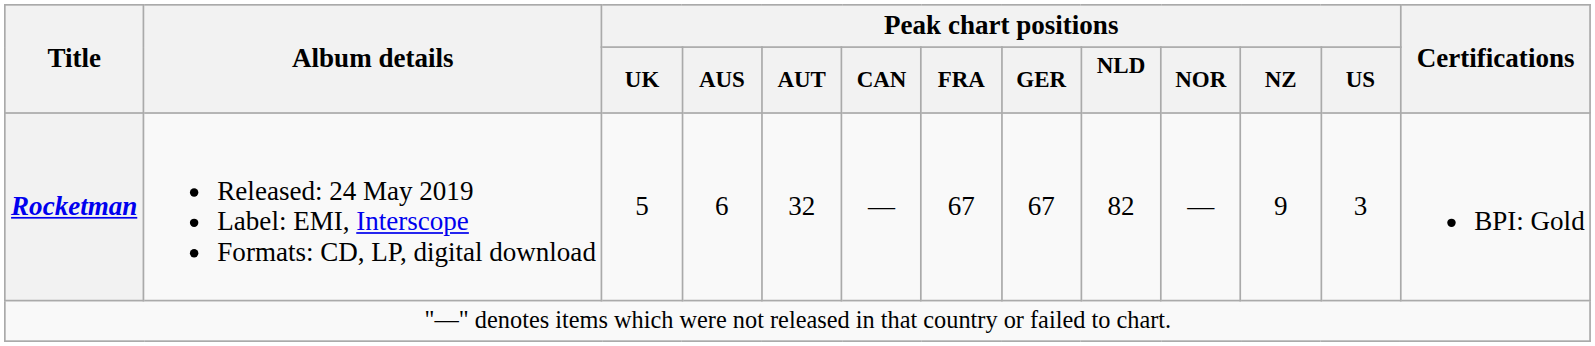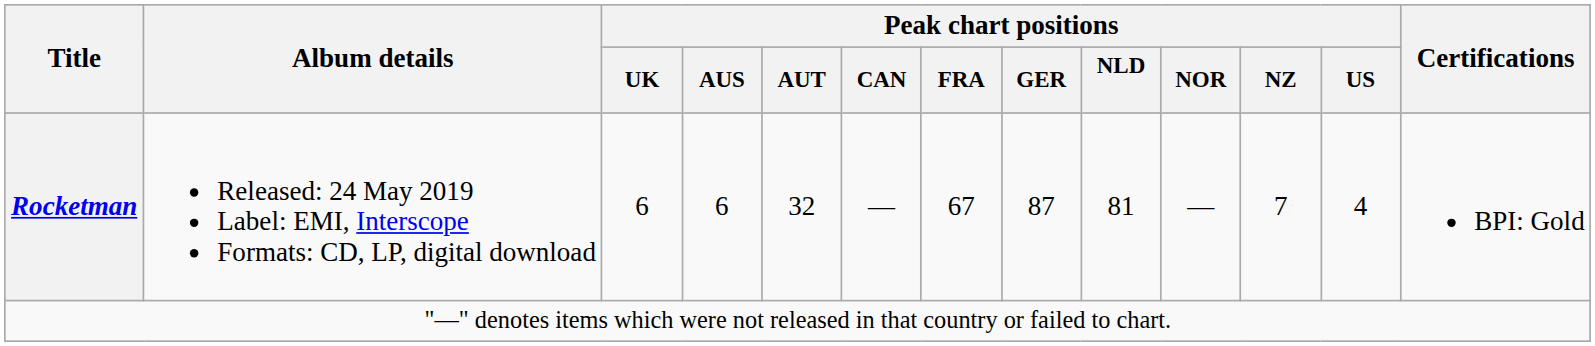Rocketman | Peak chart positions / UK: 5 -> 6
Rocketman | Peak chart positions / GER: 67 -> 87
Rocketman | Peak chart positions / NLD: 82 -> 81
Rocketman | Peak chart positions / NZ: 9 -> 7
Rocketman | Peak chart positions / US: 3 -> 4
